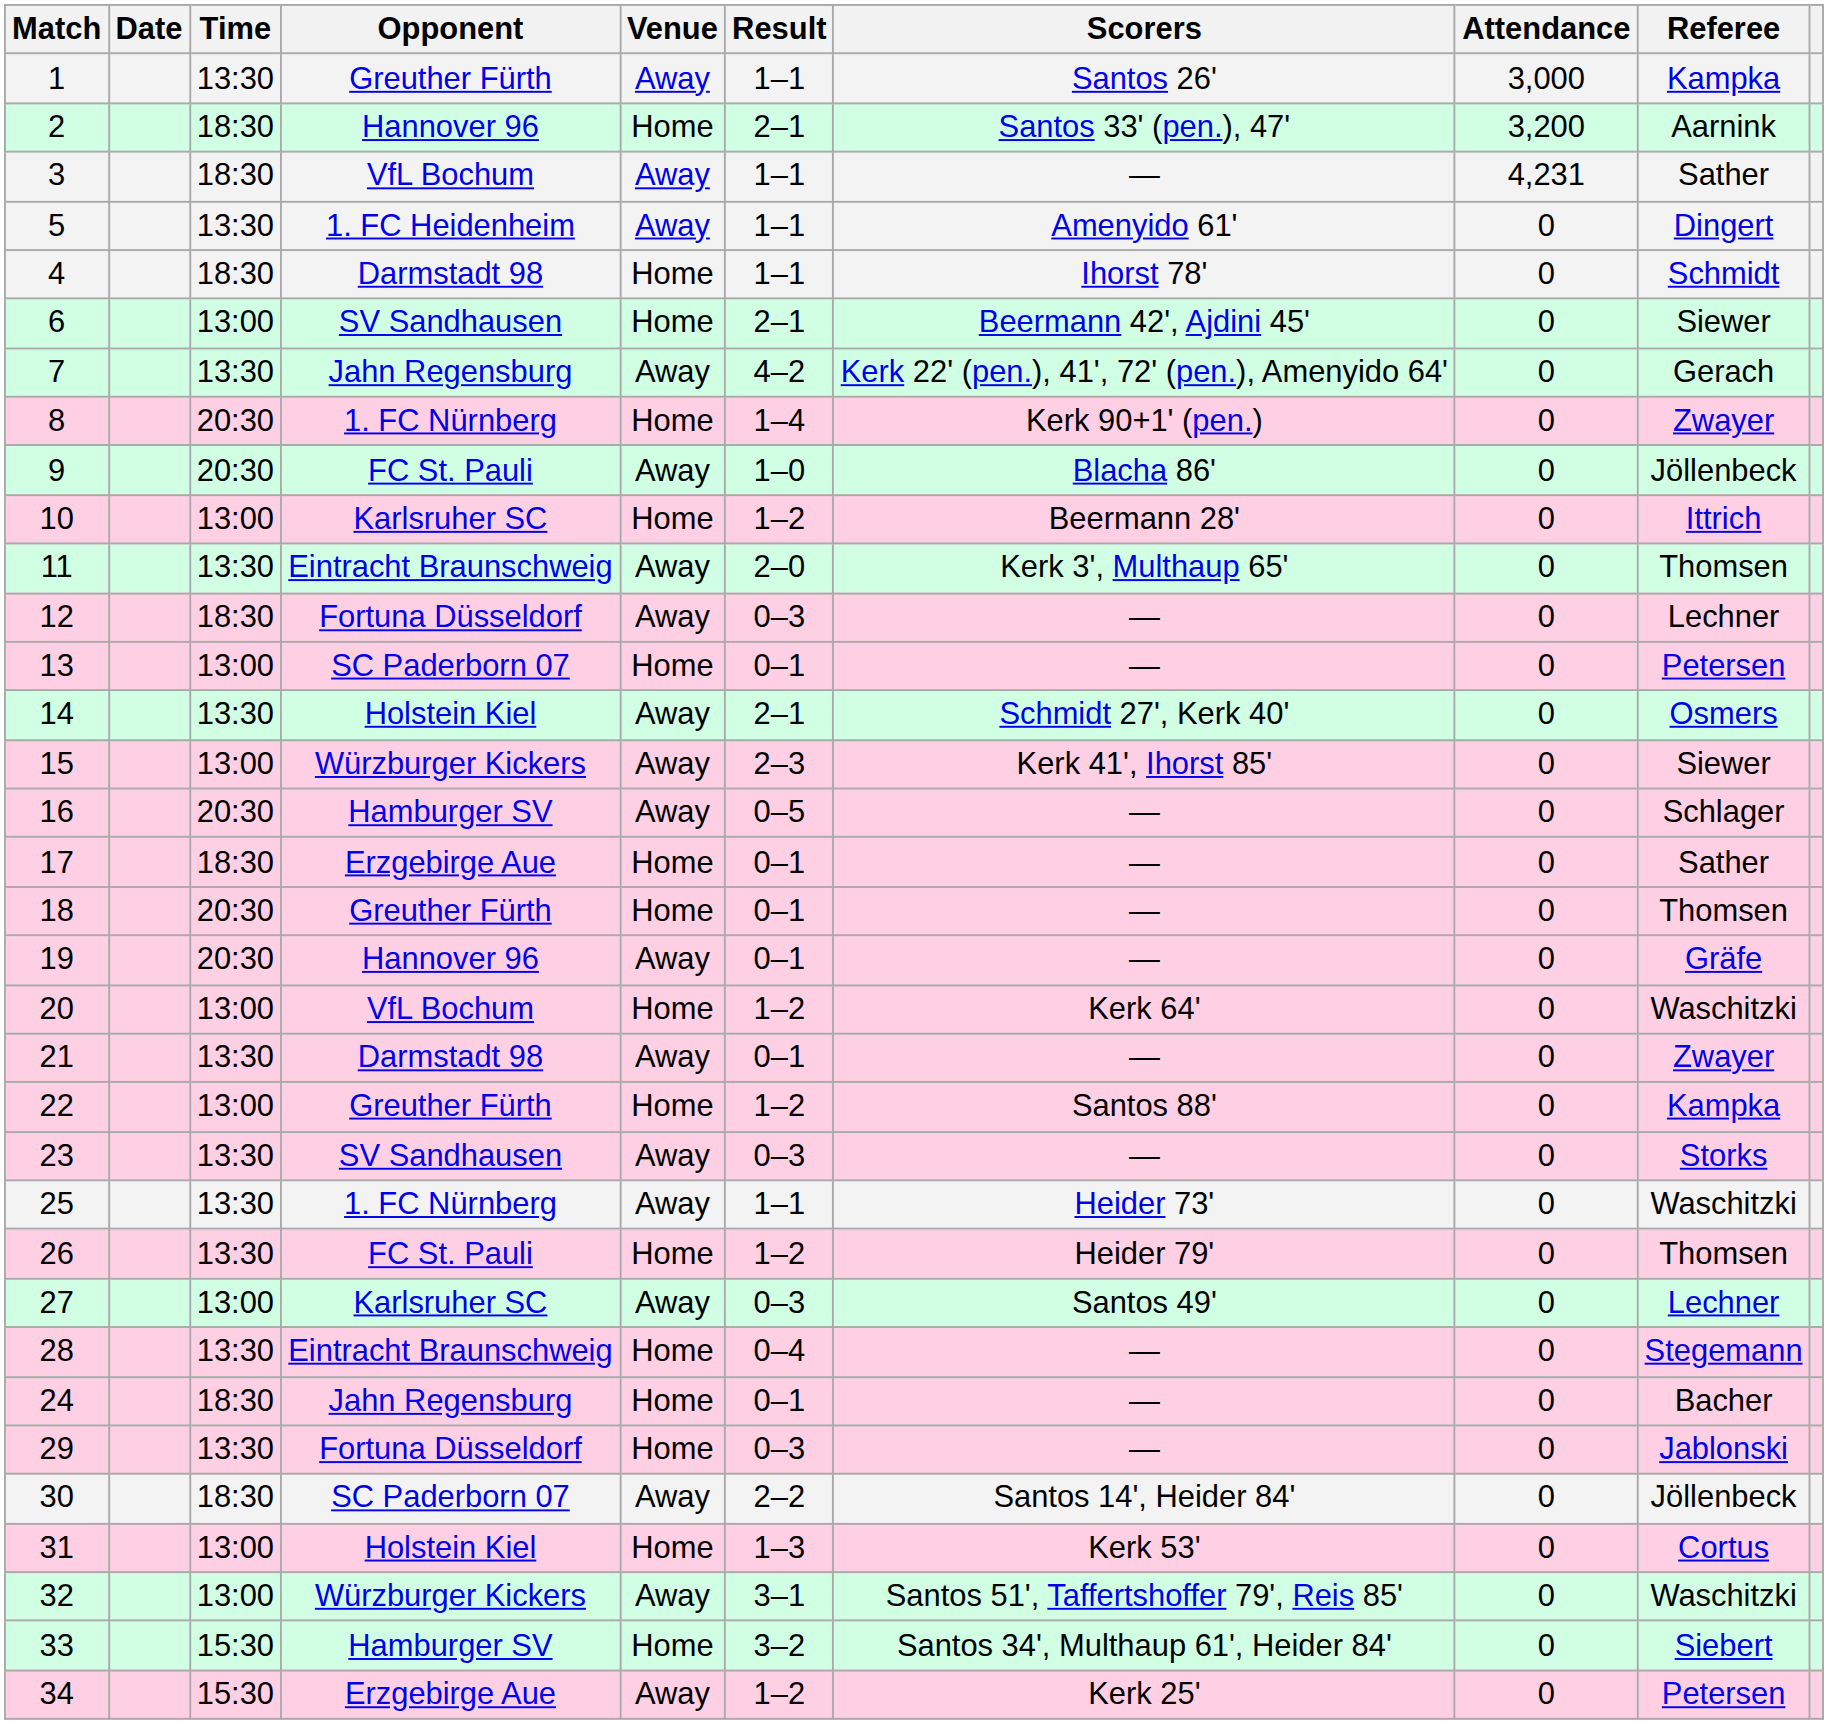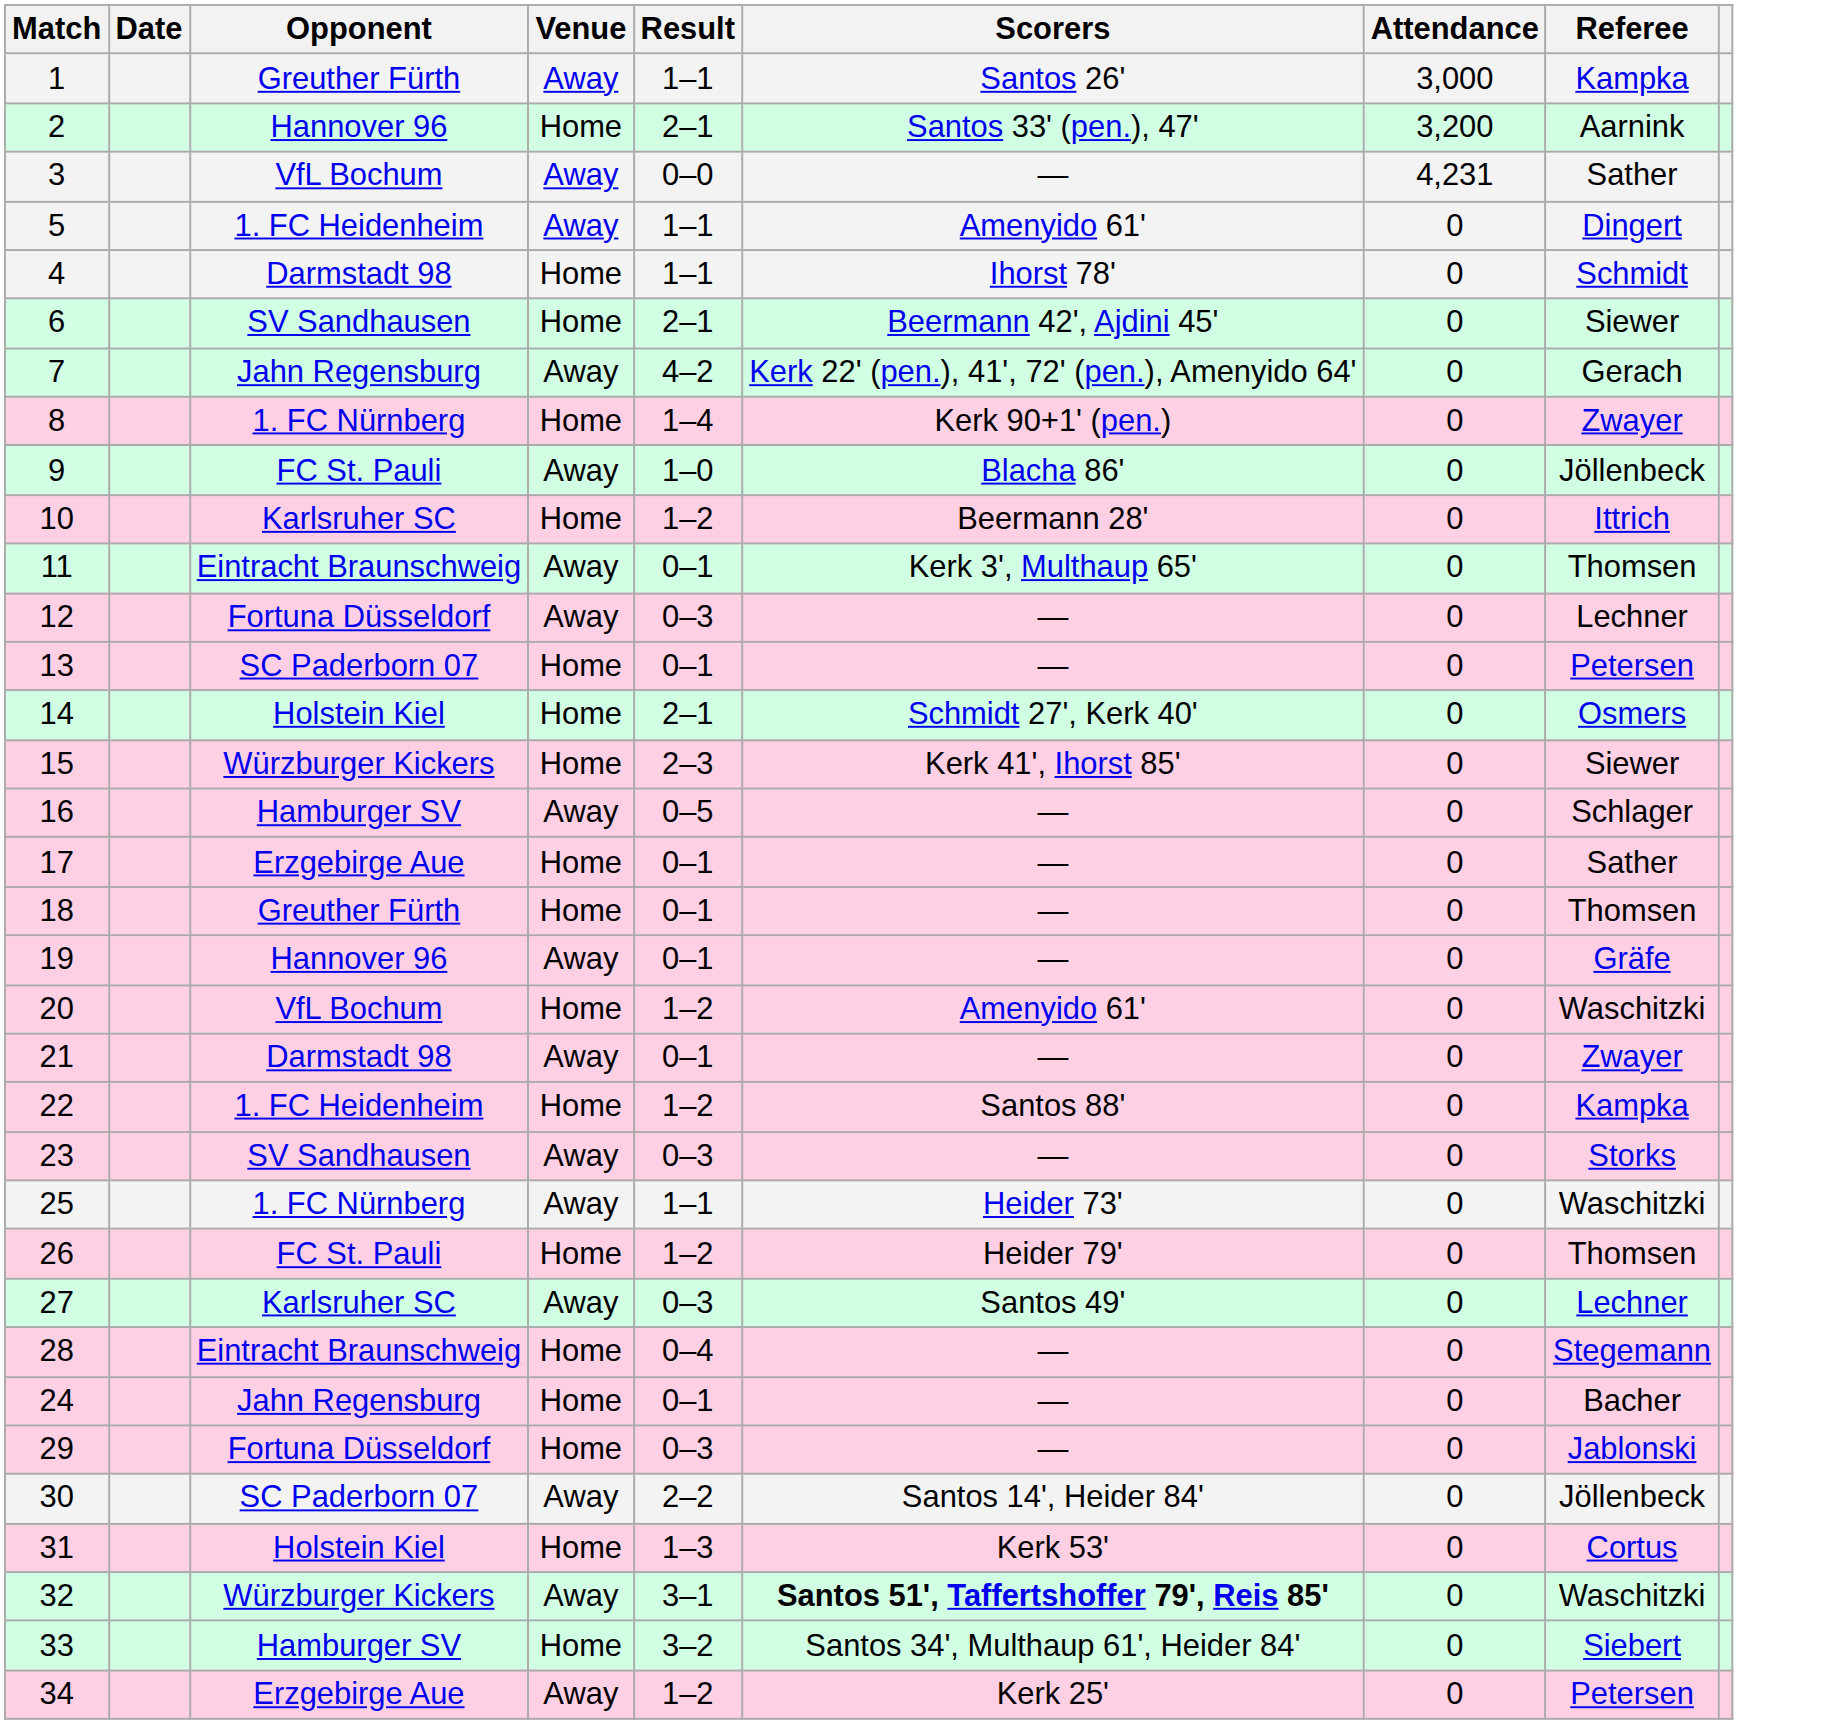- column: Time | 13:30 | 18:30 | 18:30 | 13:30 | 18:30 | 13:00 | 13:30 | 20:30 | 20:30 | 13:00 | 13:30 | 18:30 | 13:00 | 13:30 | 13:00 | 20:30 | 18:30 | 20:30 | 20:30 | 13:00 | 13:30 | 13:00 | 13:30 | 13:30 | 13:30 | 13:00 | 13:30 | 18:30 | 13:30 | 18:30 | 13:00 | 13:00 | 15:30 | 15:30
3 | Result: 1–1 -> 0–0
11 | Result: 2–0 -> 0–1
14 | Venue: Away -> Home
15 | Venue: Away -> Home
20 | Scorers: Kerk 64' -> Amenyido 61'
22 | Opponent: Greuther Fürth -> 1. FC Heidenheim
32 | Scorers: normal -> bold
